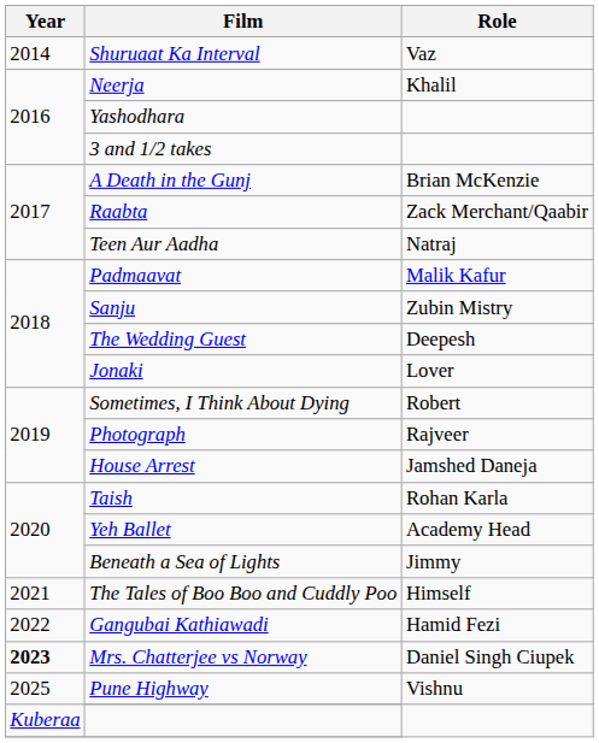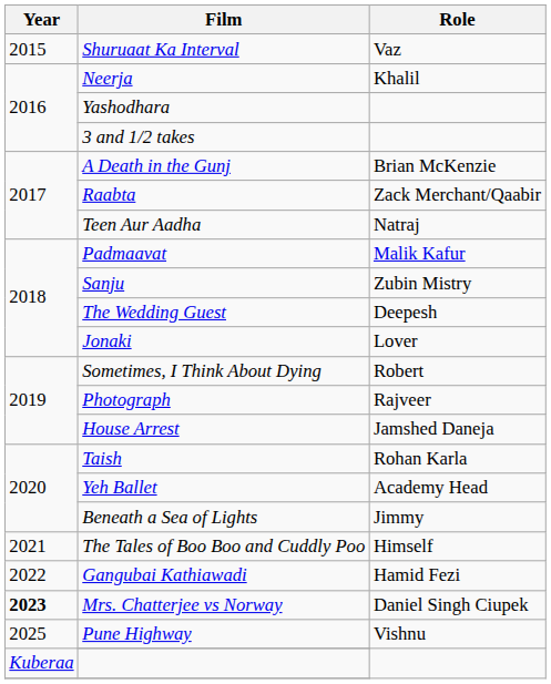Shuruaat Ka Interval | Year: 2014 -> 2015
